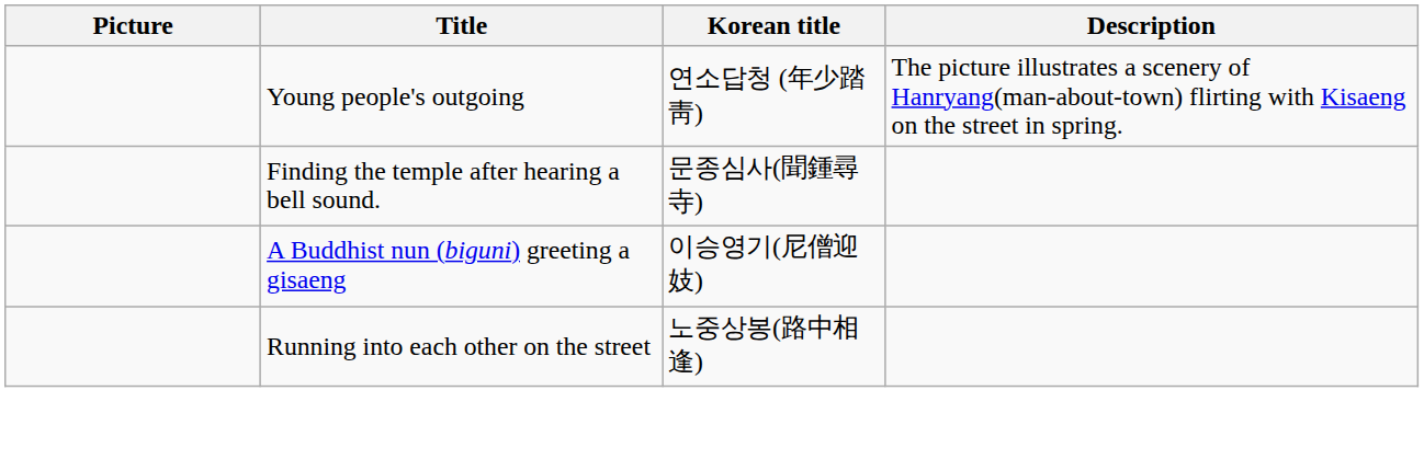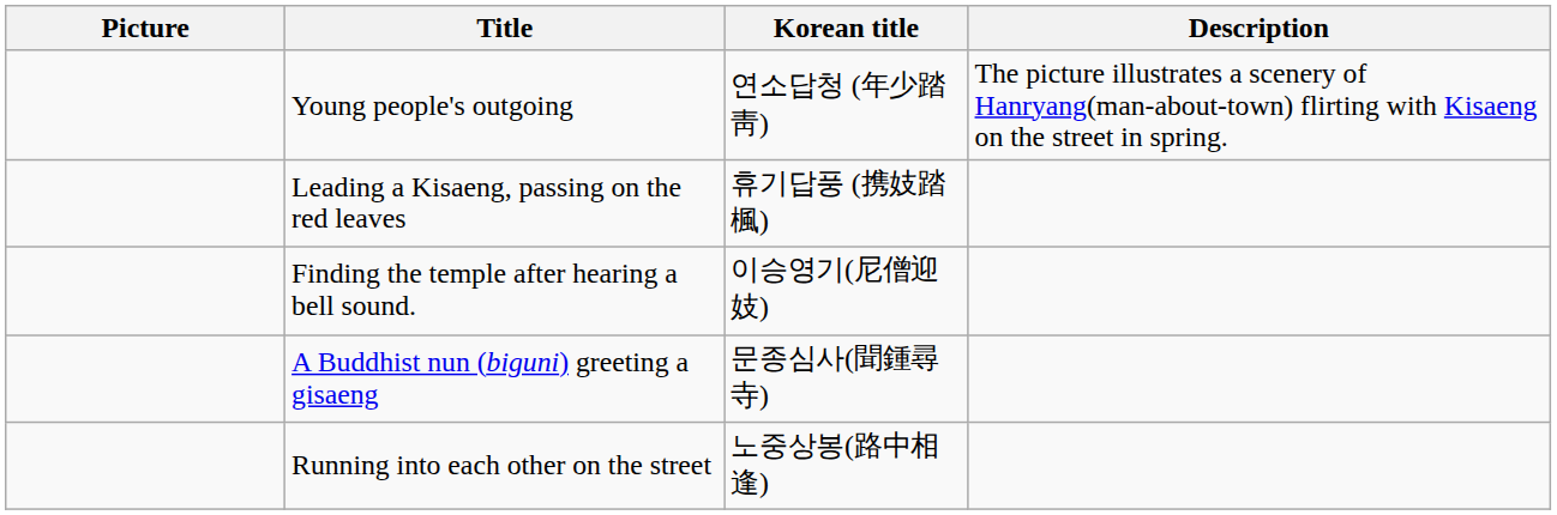+ row: Leading a Kisaeng, passing on the red leaves | 휴기답풍 (携妓踏楓)
Finding the temple after hearing a bell sound. | Korean title: 문종심사(聞鍾尋寺) -> 이승영기(尼僧迎妓)
A Buddhist nun (biguni) greeting a gisaeng | Korean title: 이승영기(尼僧迎妓) -> 문종심사(聞鍾尋寺)
